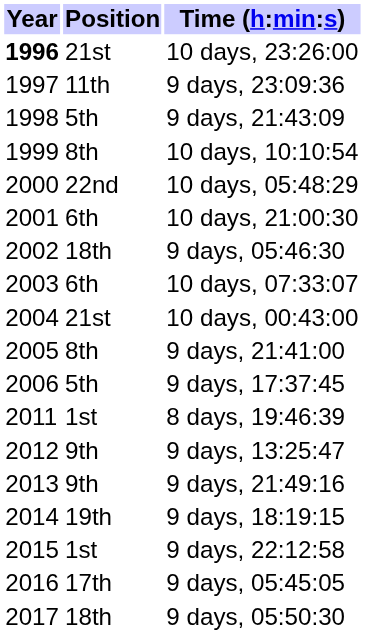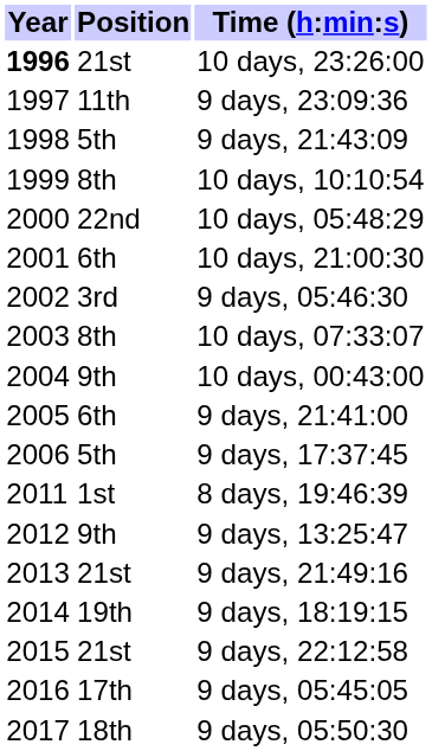9 days, 05:46:30 | Position: 18th -> 3rd
10 days, 07:33:07 | Position: 6th -> 8th
10 days, 00:43:00 | Position: 21st -> 9th
9 days, 21:41:00 | Position: 8th -> 6th
9 days, 21:49:16 | Position: 9th -> 21st
9 days, 22:12:58 | Position: 1st -> 21st
